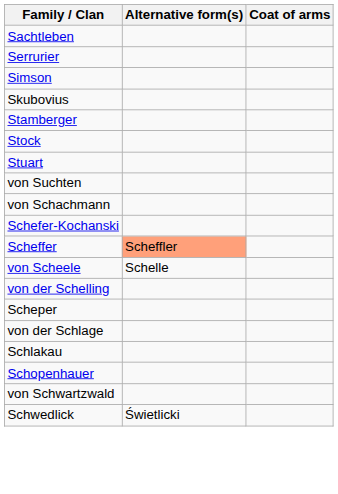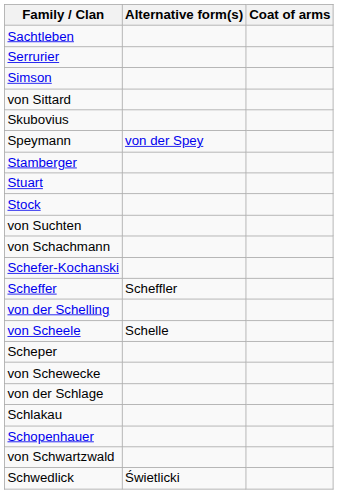+ row: von Sittard
+ row: Speymann | von der Spey
rows swapped: Stock <-> Stuart
Scheffer | Alternative form(s): lightsalmon background -> no background
rows swapped: von Scheele <-> von der Schelling
+ row: von Schewecke
